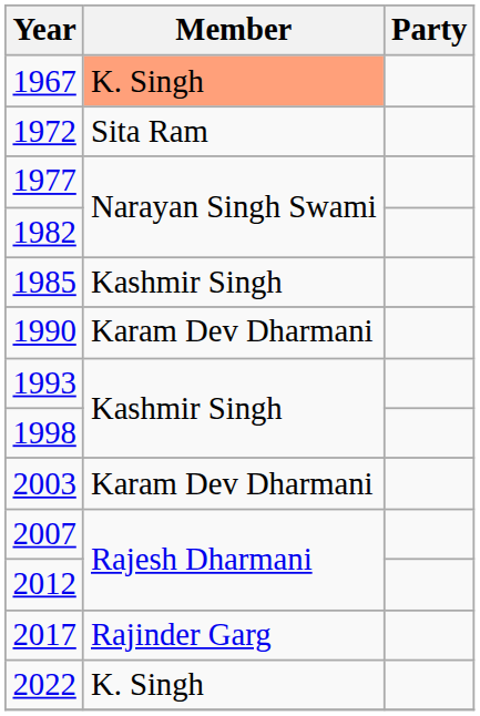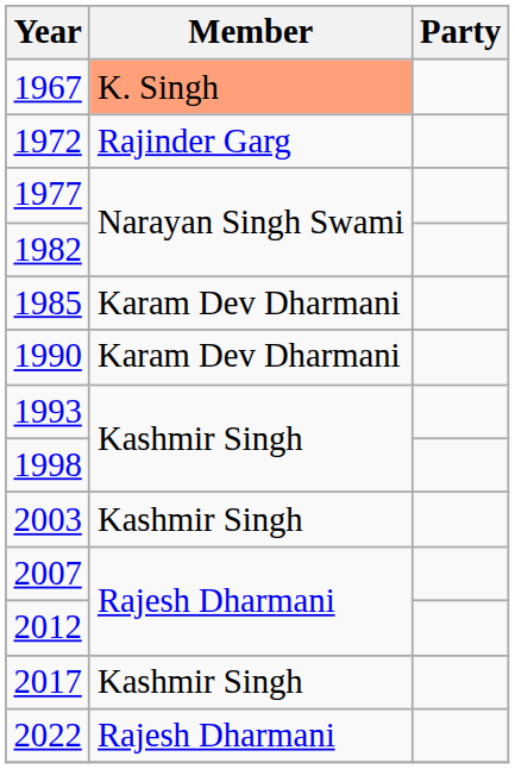1972 | Member: Sita Ram -> Rajinder Garg
1985 | Member: Kashmir Singh -> Karam Dev Dharmani
2003 | Member: Karam Dev Dharmani -> Kashmir Singh
2017 | Member: Rajinder Garg -> Kashmir Singh
2022 | Member: K. Singh -> Rajesh Dharmani
